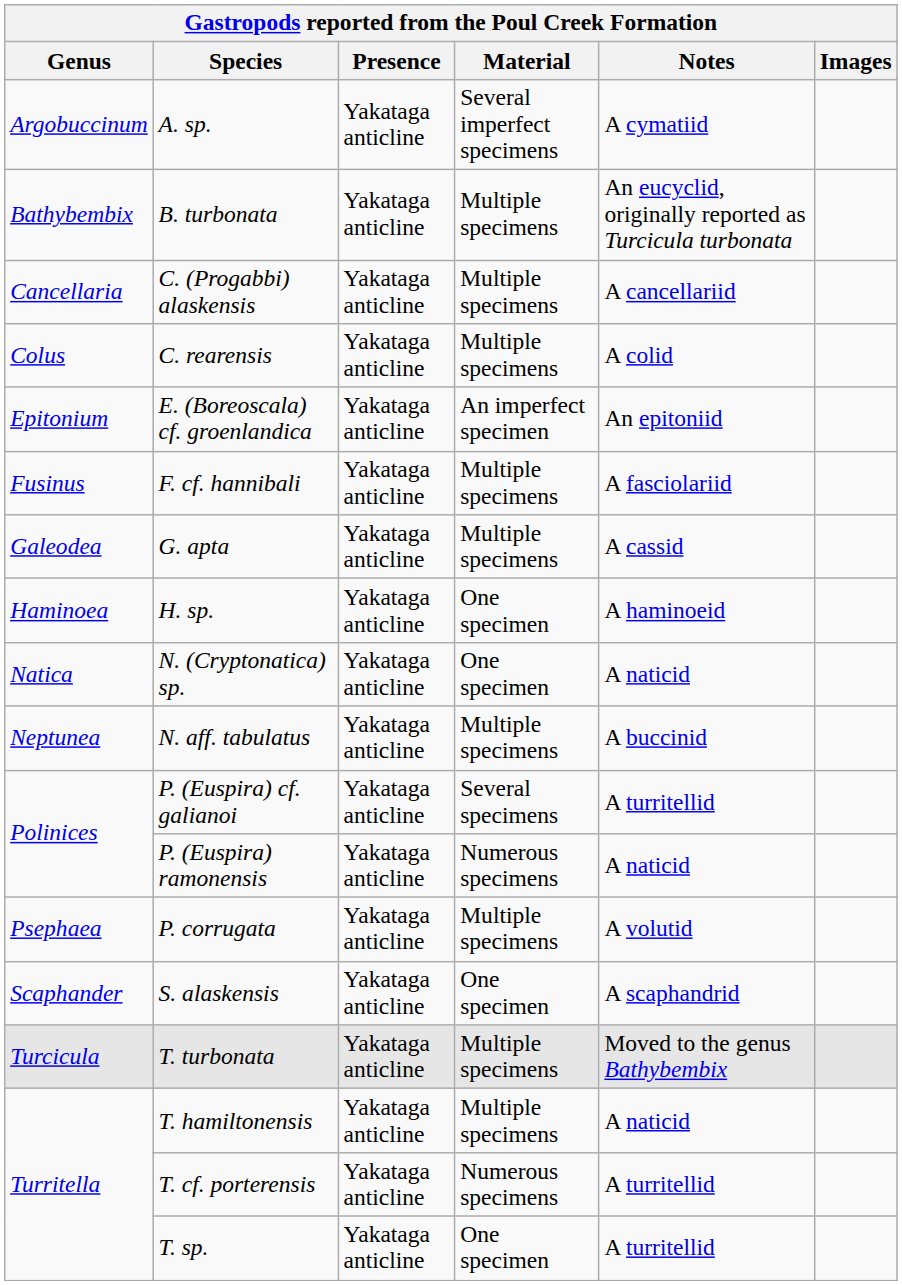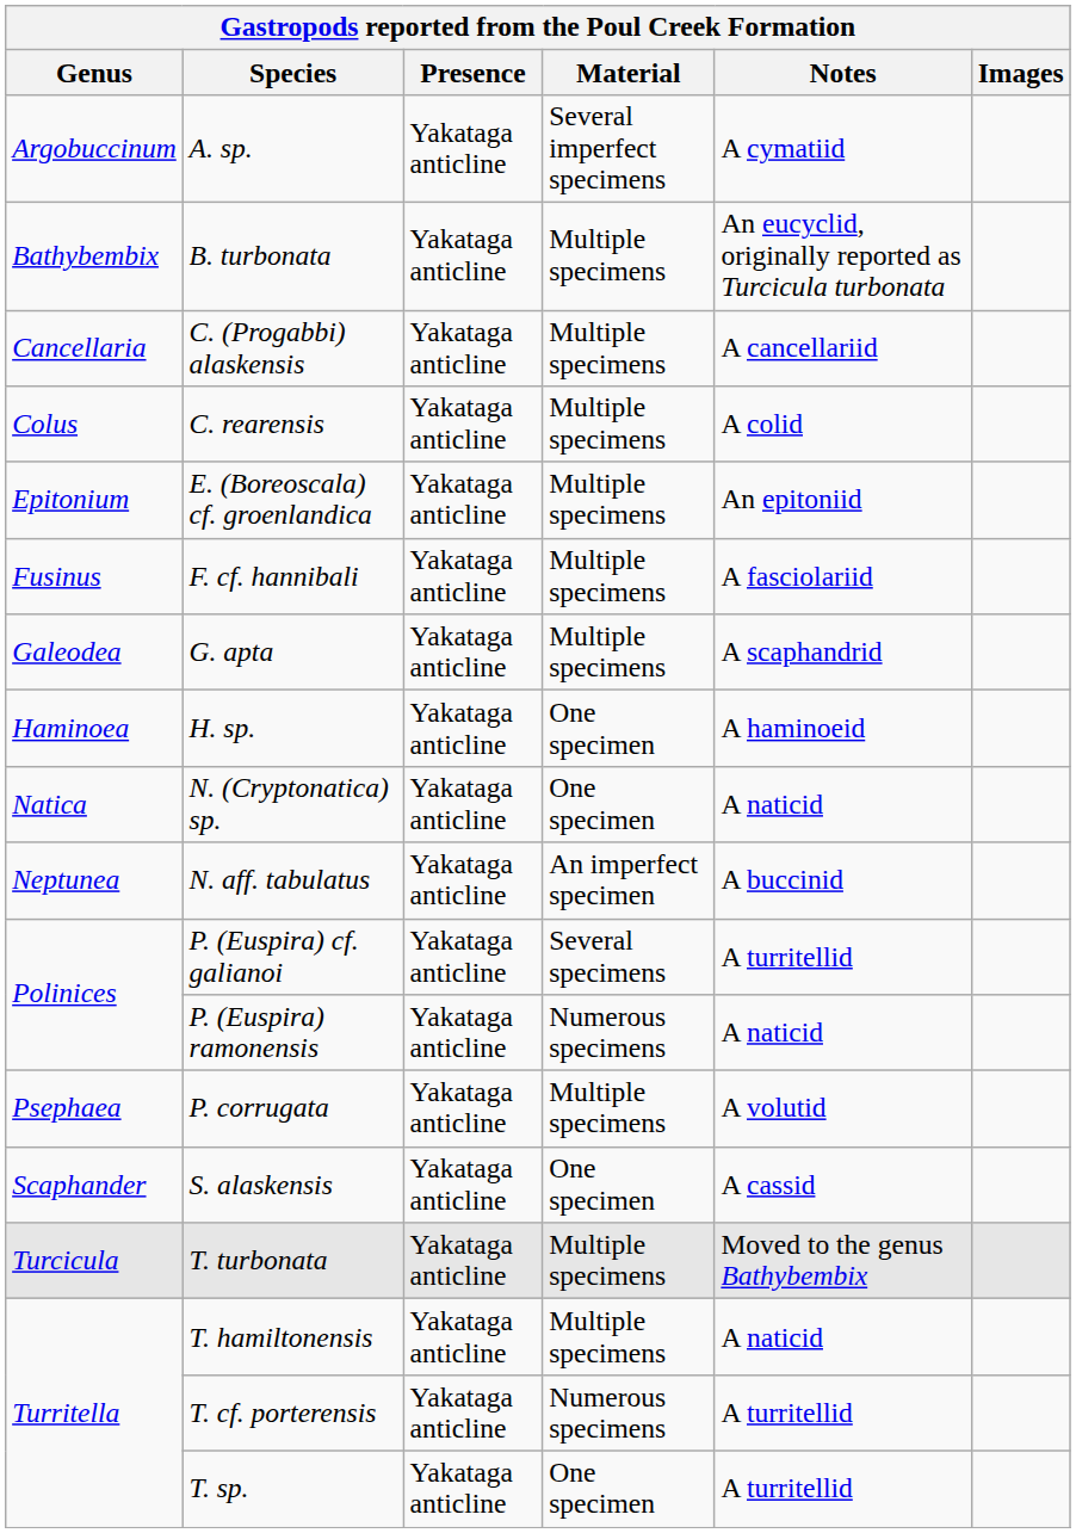E. (Boreoscala) cf. groenlandica | Material: An imperfect specimen -> Multiple specimens
G. apta | Notes: A cassid -> A scaphandrid
N. aff. tabulatus | Material: Multiple specimens -> An imperfect specimen
S. alaskensis | Notes: A scaphandrid -> A cassid
